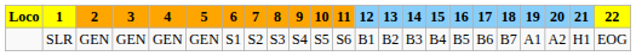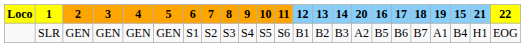columns swapped: 15 <-> 20
